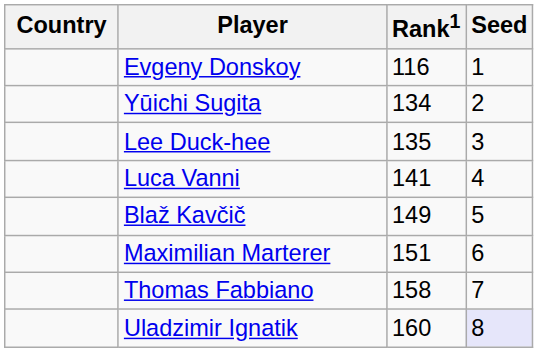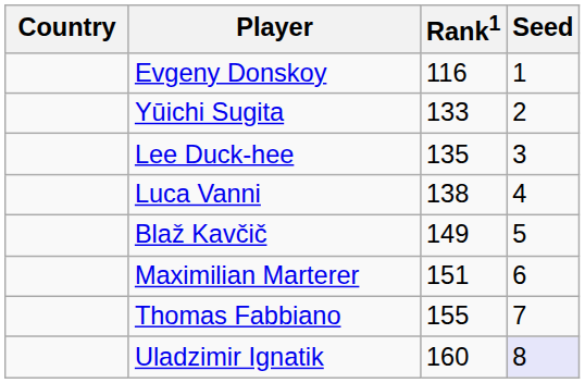Yūichi Sugita | Rank1: 134 -> 133
Luca Vanni | Rank1: 141 -> 138
Thomas Fabbiano | Rank1: 158 -> 155
